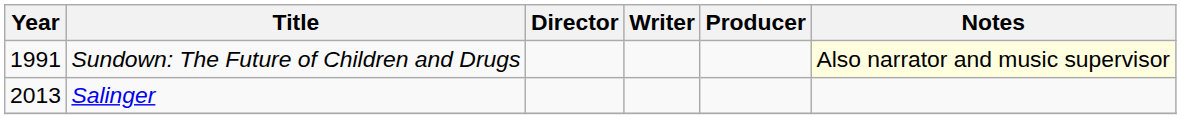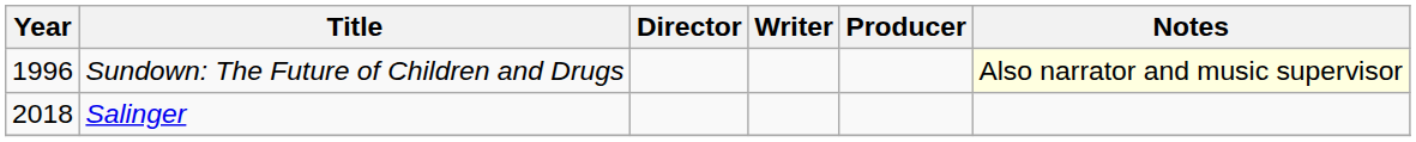Sundown: The Future of Children and Drugs | Year: 1991 -> 1996
Salinger | Year: 2013 -> 2018
